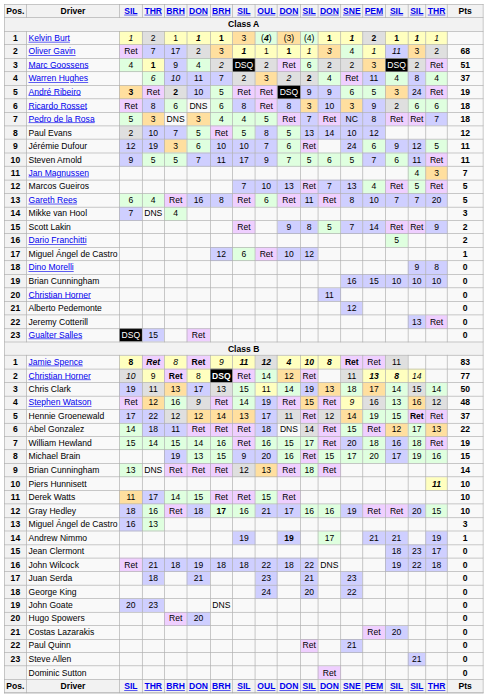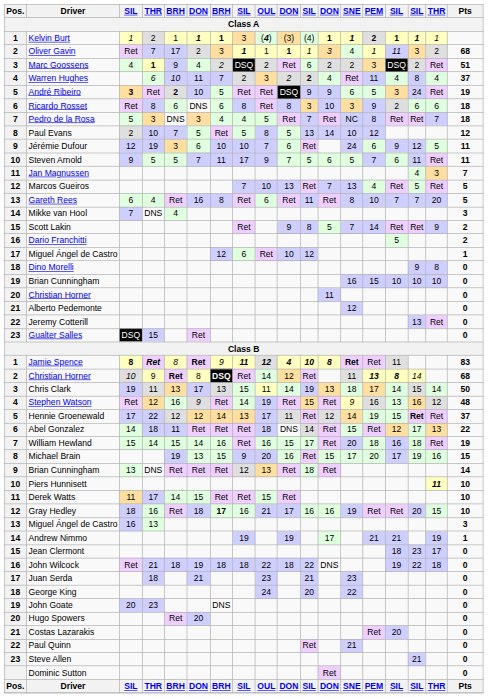Christian Horner / 9 | Pts: 77 -> 68
Andrew Nimmo | column 10: bold -> normal
